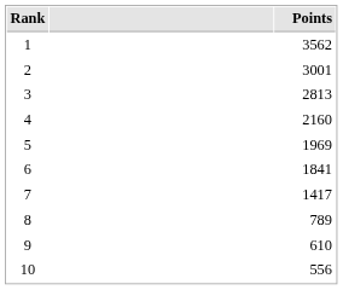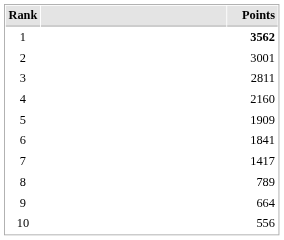1 | Points: normal -> bold
3 | Points: 2813 -> 2811
5 | Points: 1969 -> 1909
9 | Points: 610 -> 664
